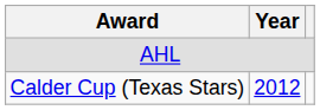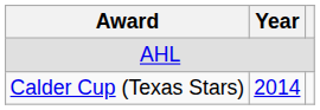Calder Cup (Texas Stars) | Year: 2012 -> 2014
